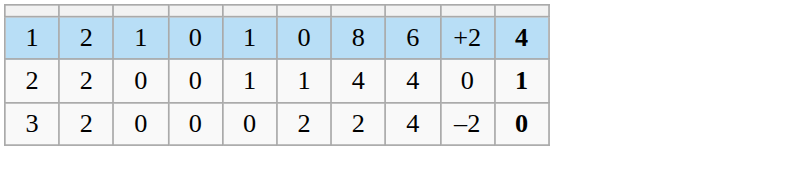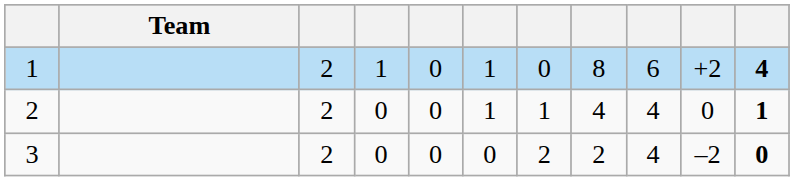+ column: Team
